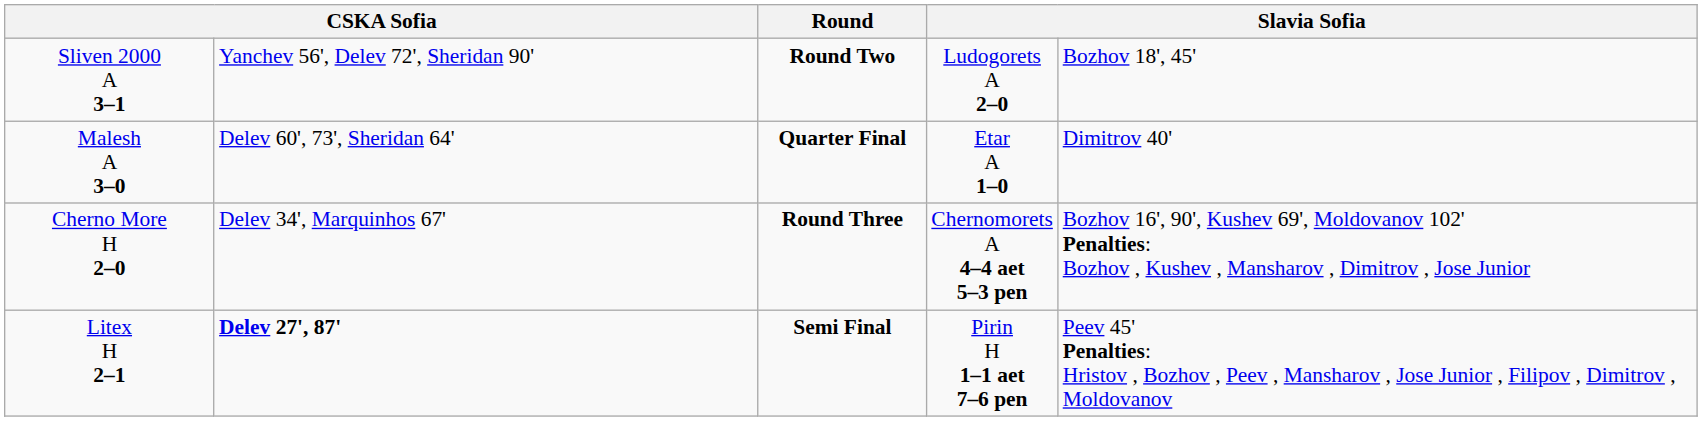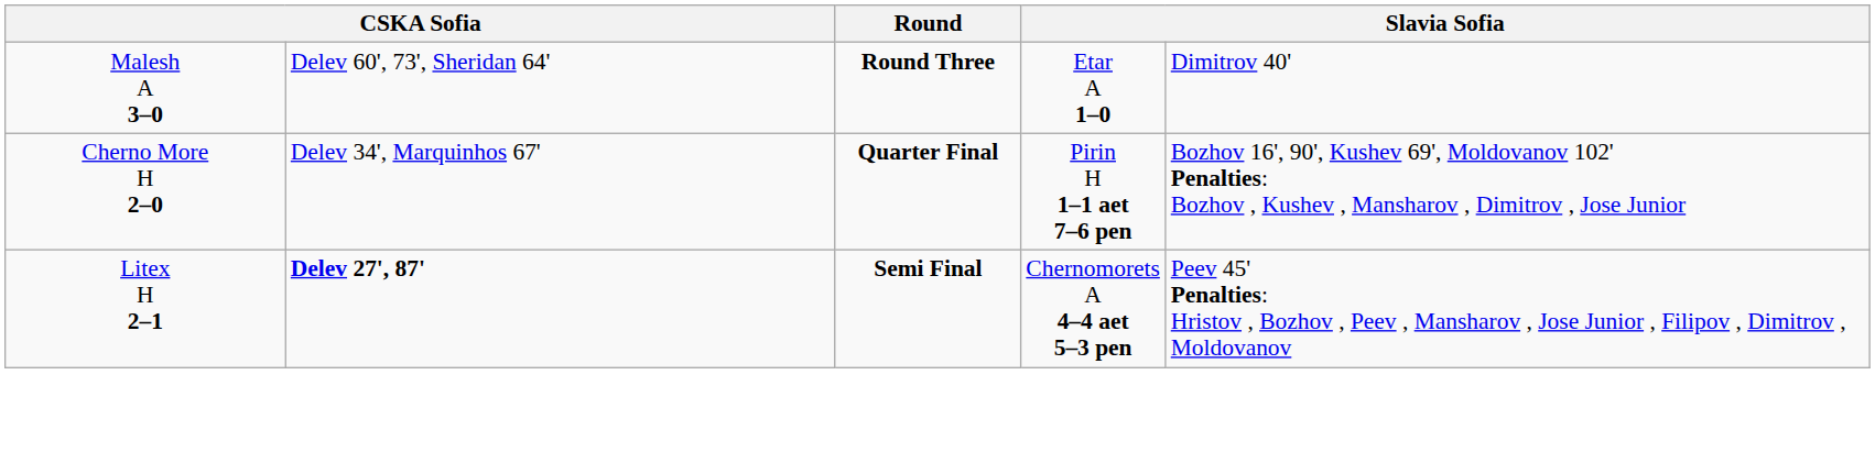- row: Sliven 2000 A 3–1 | Yanchev 56', Delev 72', Sheridan 90' | Round Two | Ludogorets A 2–0 | Bozhov 18', 45'
Malesh A 3–0 | Round: Quarter Final -> Round Three
Cherno More H 2–0 | Round: Round Three -> Quarter Final
Cherno More H 2–0 | column 4: Chernomorets A 4–4 aet 5–3 pen -> Pirin H 1–1 aet 7–6 pen
Litex H 2–1 | column 4: Pirin H 1–1 aet 7–6 pen -> Chernomorets A 4–4 aet 5–3 pen
